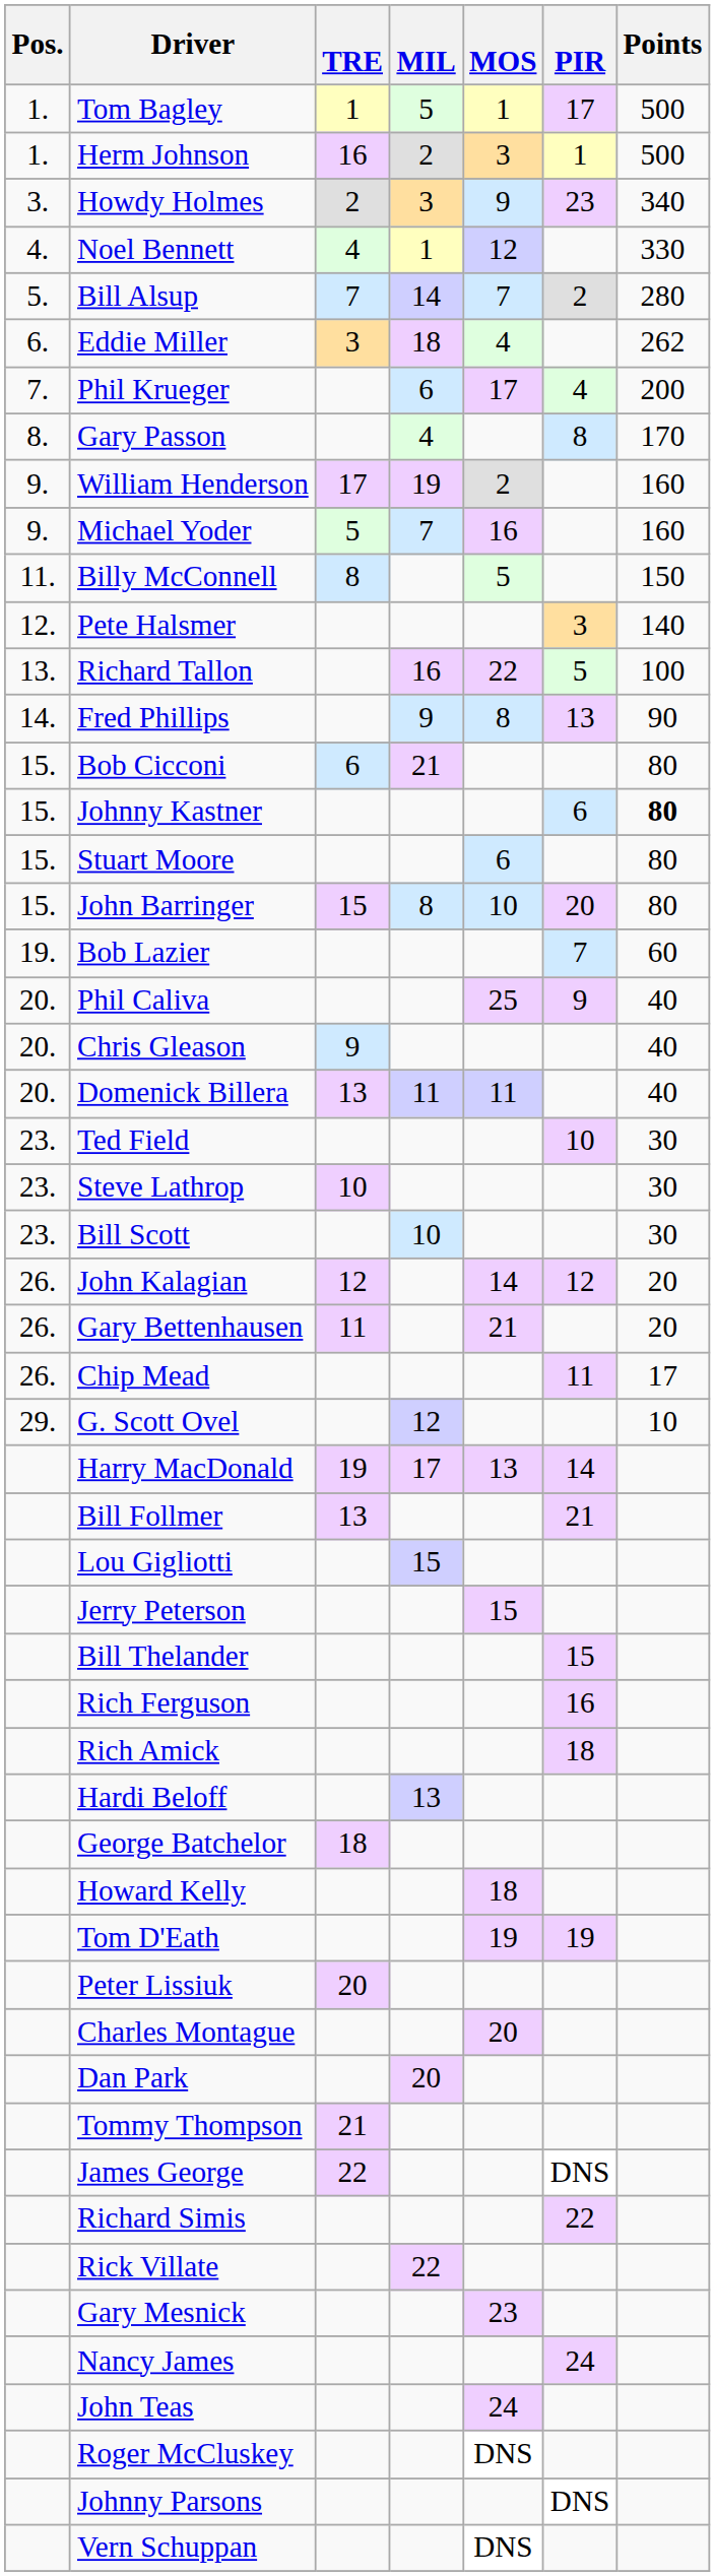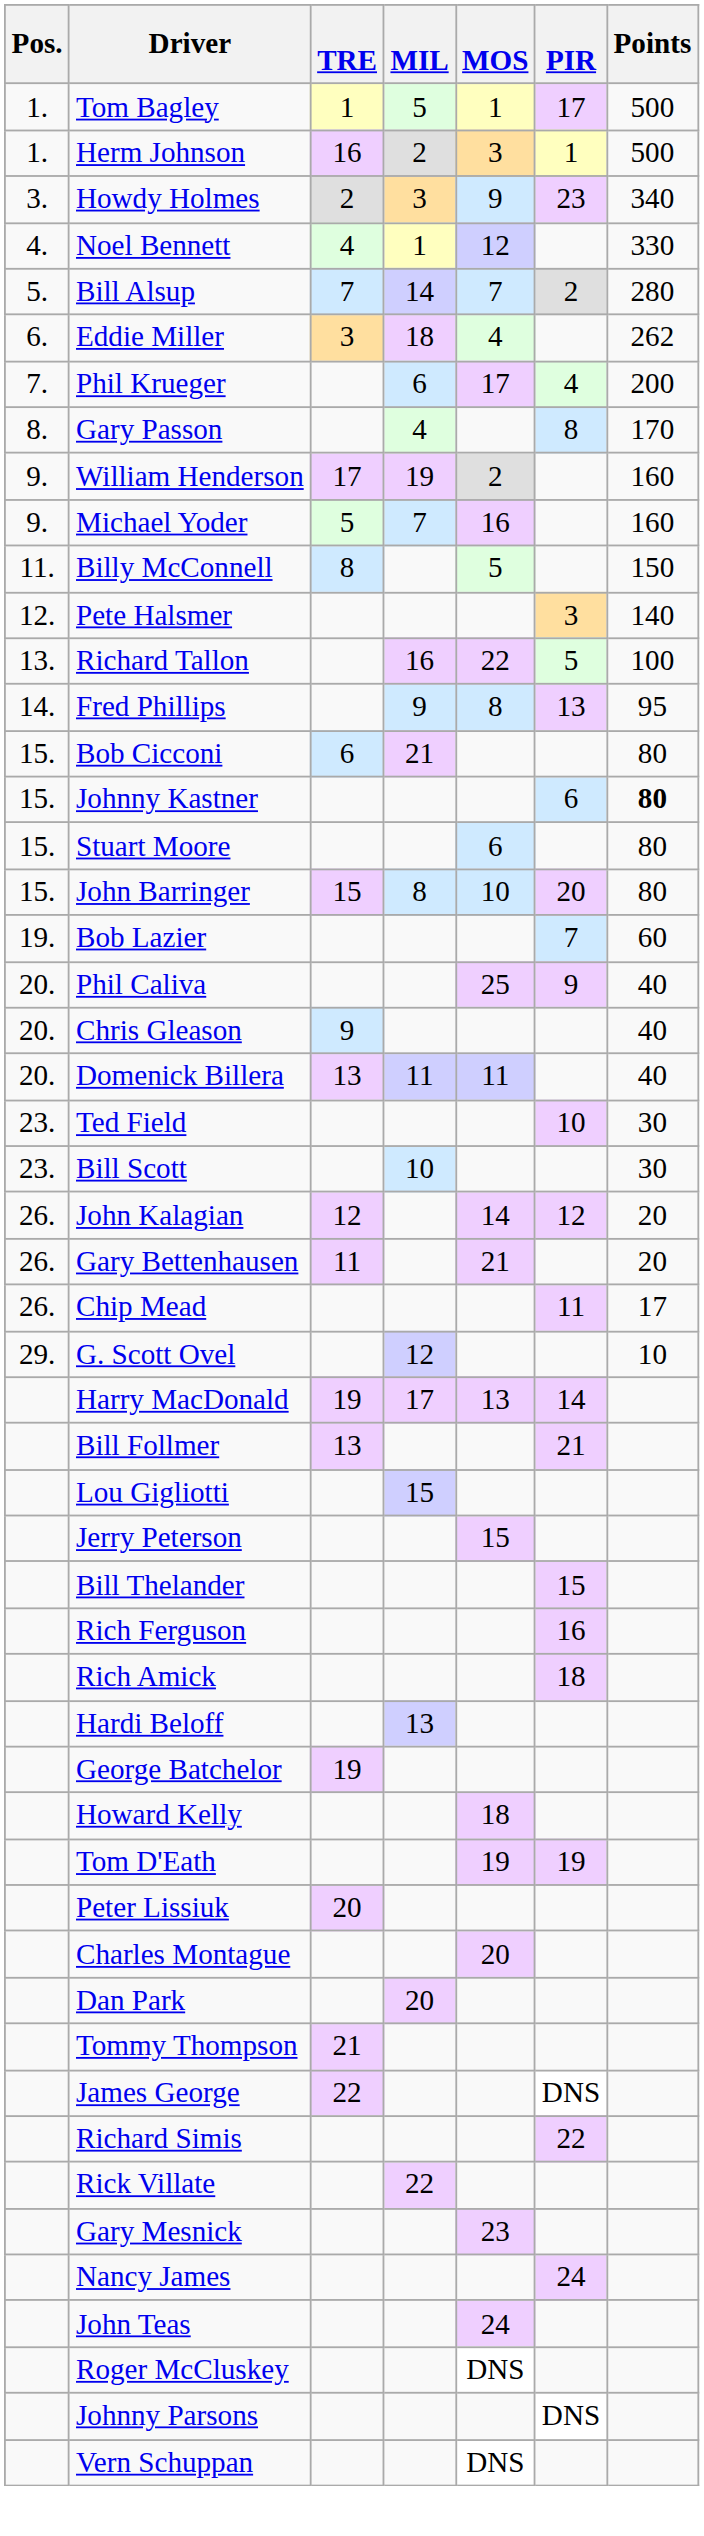Fred Phillips | Points: 90 -> 95
- row: 23. | Steve Lathrop | 10 | 30
George Batchelor | TRE: 18 -> 19
